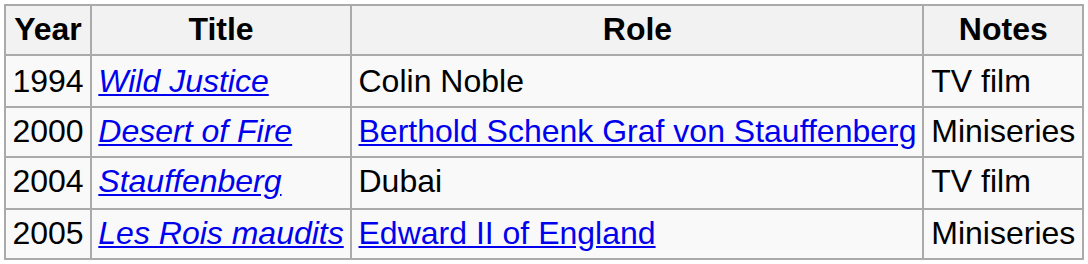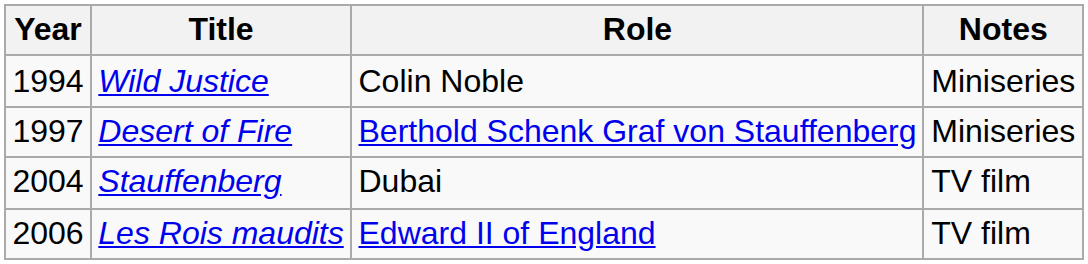Wild Justice | Notes: TV film -> Miniseries
Desert of Fire | Year: 2000 -> 1997
Les Rois maudits | Year: 2005 -> 2006
Les Rois maudits | Notes: Miniseries -> TV film
